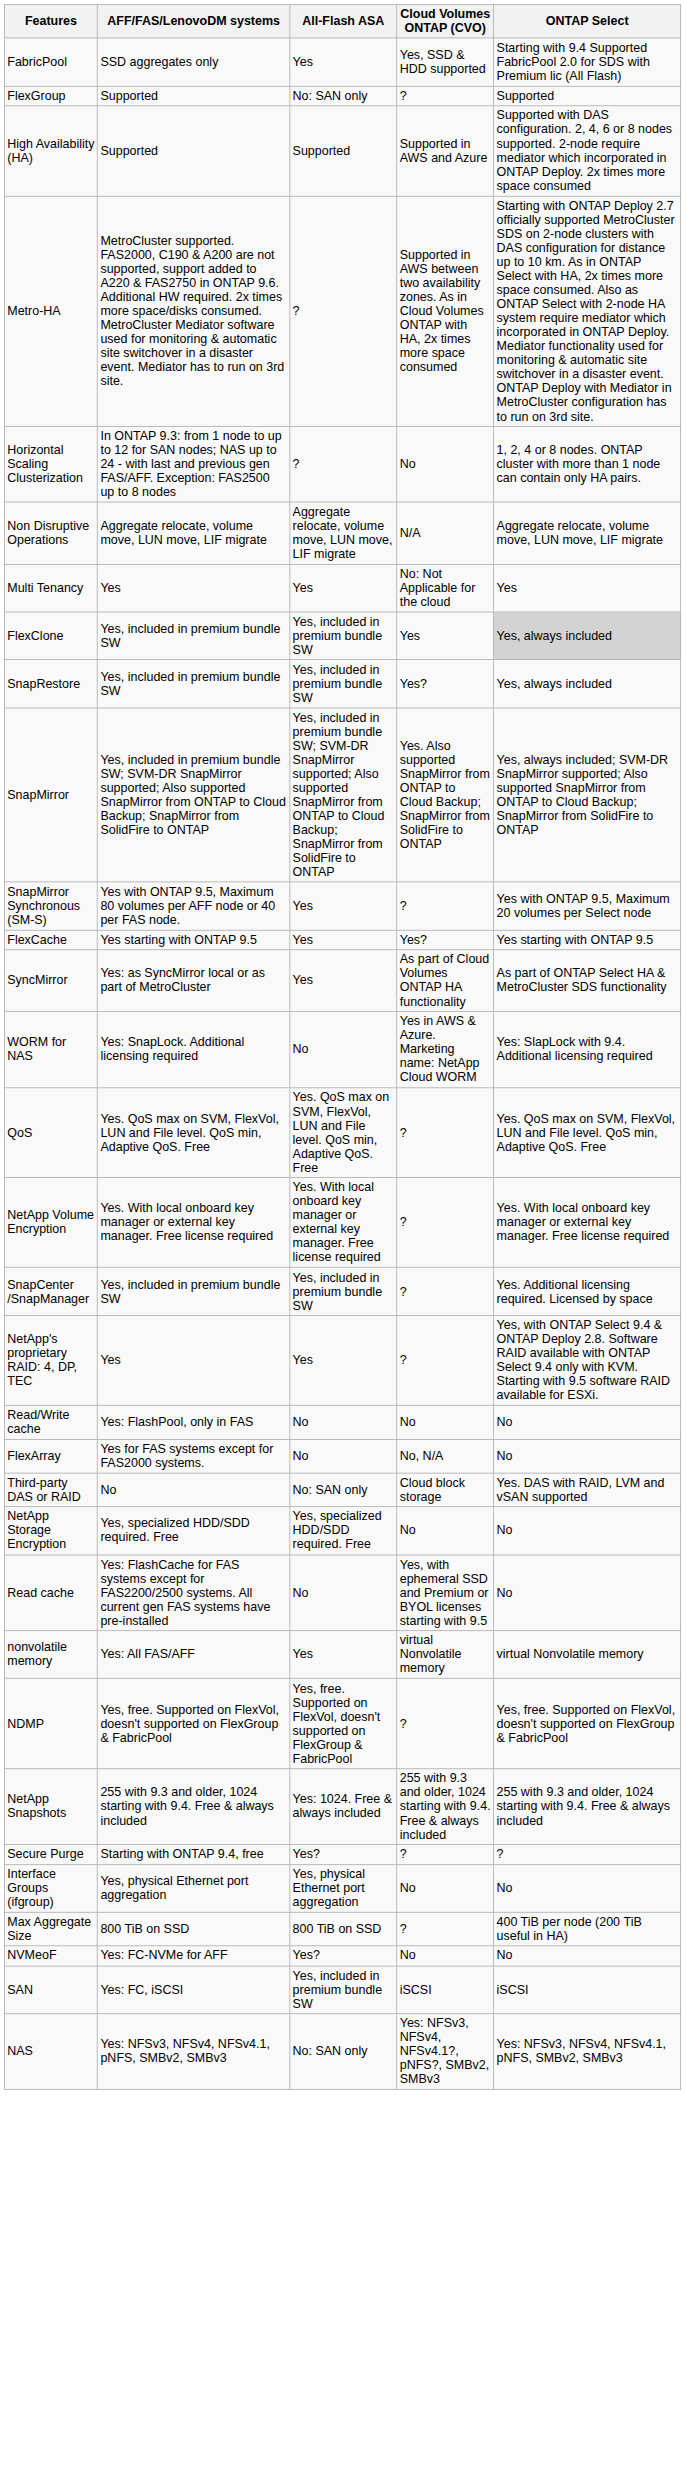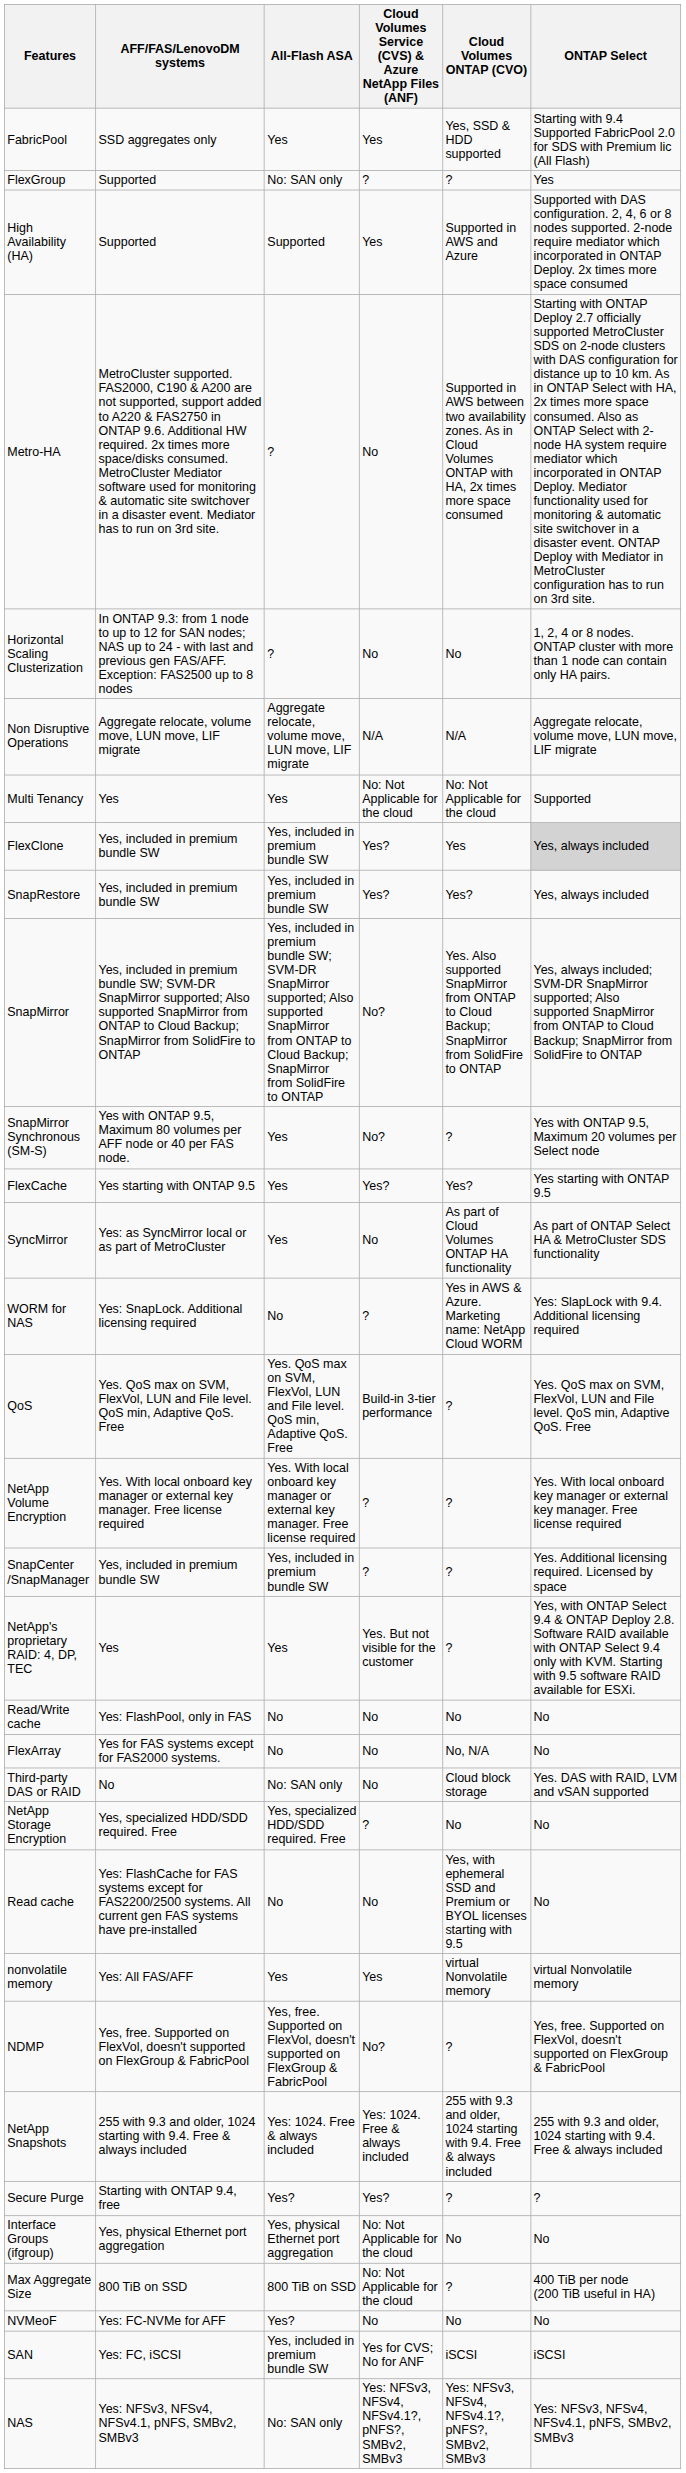+ column: Cloud Volumes Service (CVS) & Azure NetApp Files (ANF) | Yes | ? | Yes | No | No | N/A | No: Not Applicable for the cloud | Yes? | Yes? | No? | No? | Yes? | No | ? | Build-in 3-tier performance | ? | ? | Yes. But not visible for the customer | No | No | No | ? | No | Yes | No? | Yes: 1024. Free & always included | Yes? | No: Not Applicable for the cloud | No: Not Applicable for the cloud | No | Yes for CVS; No for ANF | Yes: NFSv3, NFSv4, NFSv4.1?, pNFS?, SMBv2, SMBv3
FlexGroup | ONTAP Select: Supported -> Yes
Multi Tenancy | ONTAP Select: Yes -> Supported
